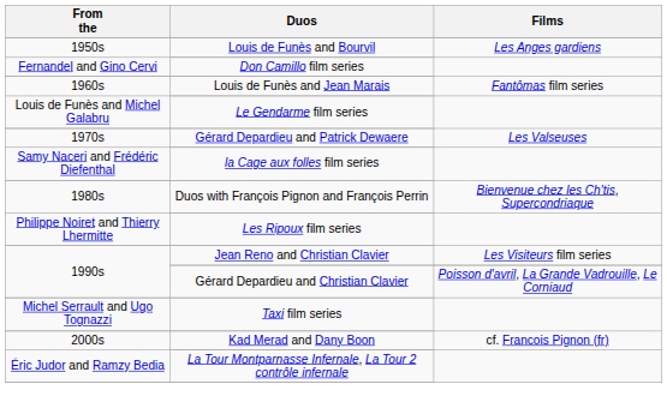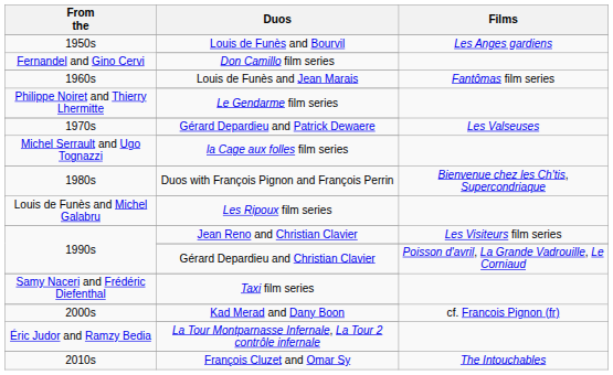Le Gendarme film series | From the: Louis de Funès and Michel Galabru -> Philippe Noiret and Thierry Lhermitte
la Cage aux folles film series | From the: Samy Naceri and Frédéric Diefenthal -> Michel Serrault and Ugo Tognazzi
Les Ripoux film series | From the: Philippe Noiret and Thierry Lhermitte -> Louis de Funès and Michel Galabru
Taxi film series | From the: Michel Serrault and Ugo Tognazzi -> Samy Naceri and Frédéric Diefenthal
+ row: 2010s | François Cluzet and Omar Sy | The Intouchables
